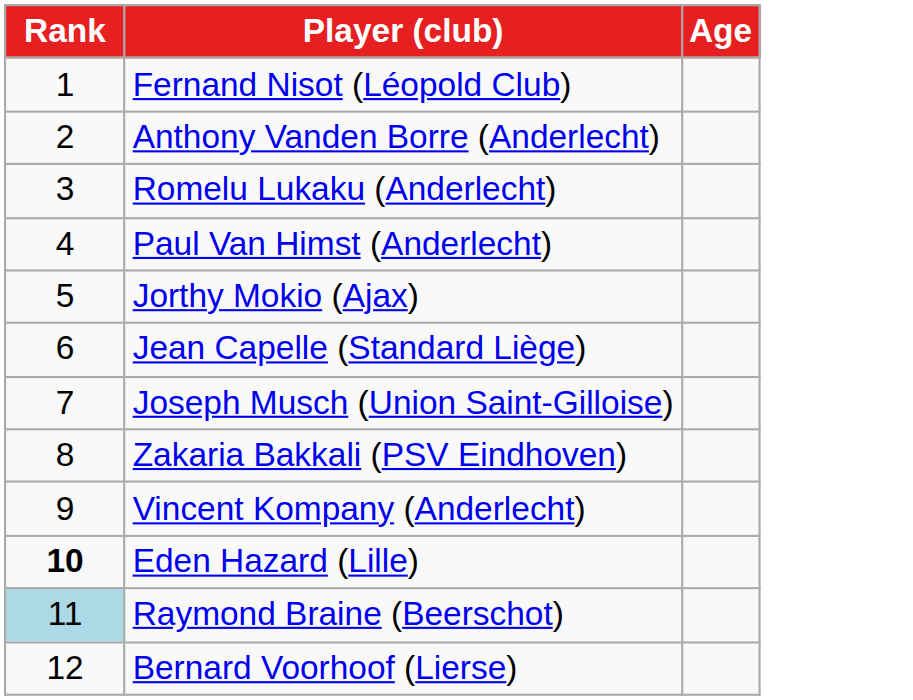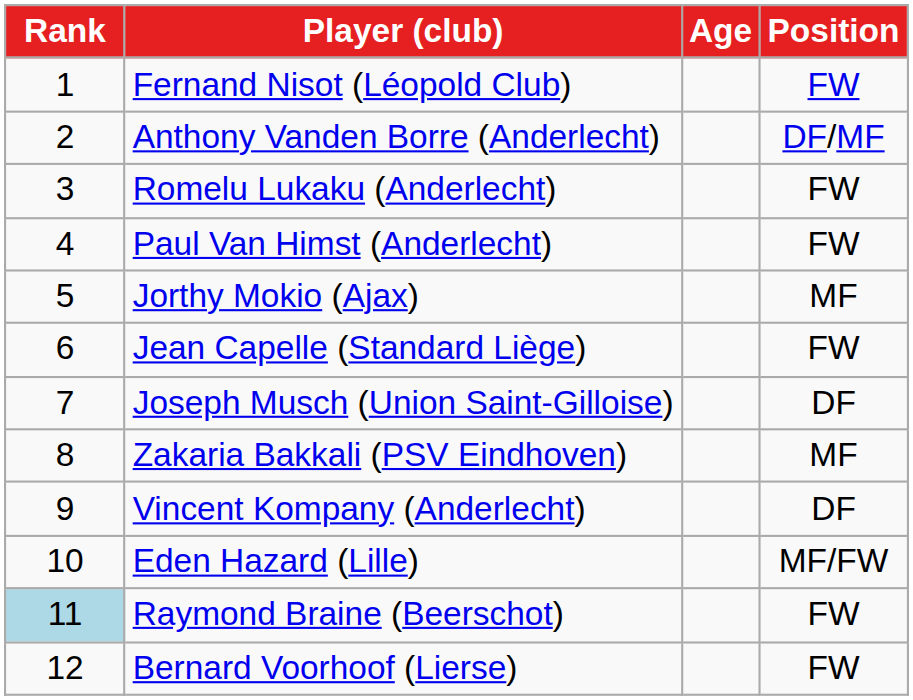+ column: Position | FW | DF/MF | FW | FW | MF | FW | DF | MF | DF | MF/FW | FW | FW
Eden Hazard (Lille) | Rank: bold -> normal
